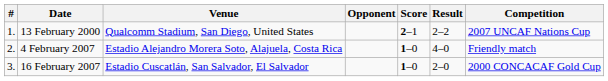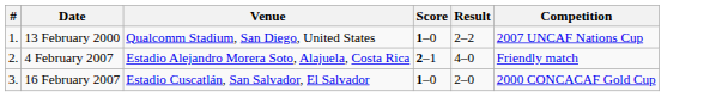- column: Opponent
13 February 2000 | Score: 2–1 -> 1–0
4 February 2007 | Score: 1–0 -> 2–1
